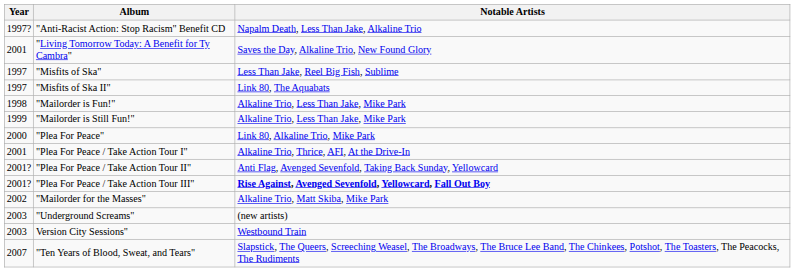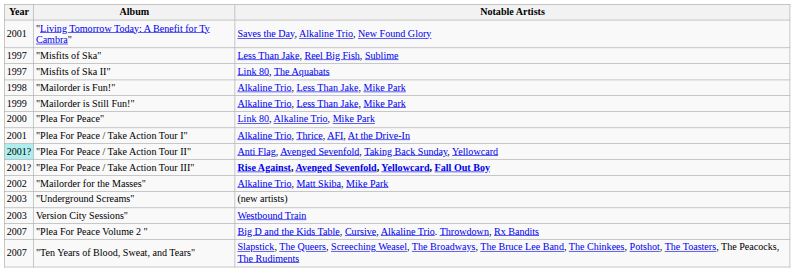- row: 1997? | "Anti-Racist Action: Stop Racism" Benefit CD | Napalm Death, Less Than Jake, Alkaline Trio
"Plea For Peace / Take Action Tour II" | Year: no background -> paleturquoise background
+ row: 2007 | "Plea For Peace Volume 2 " | Big D and the Kids Table, Cursive, Alkaline Trio. Throwdown, Rx Bandits
